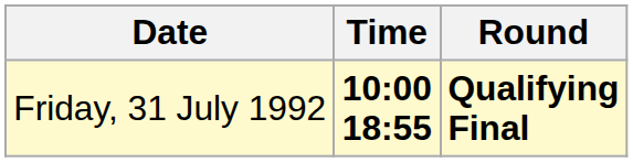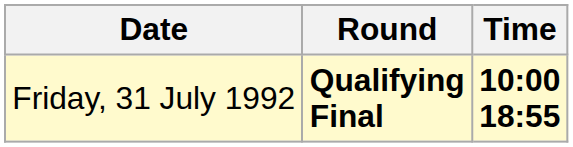columns swapped: Time <-> Round
